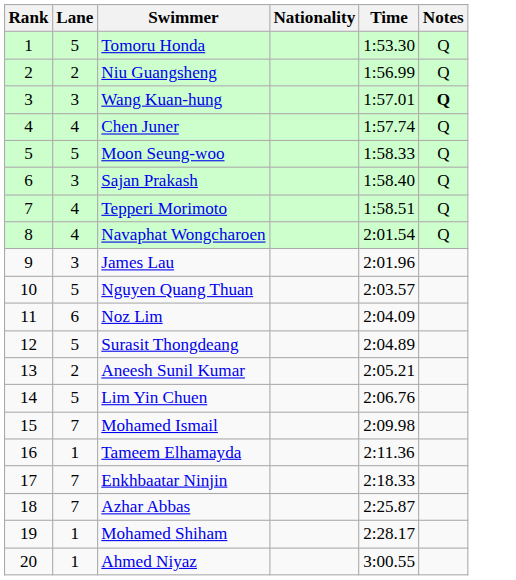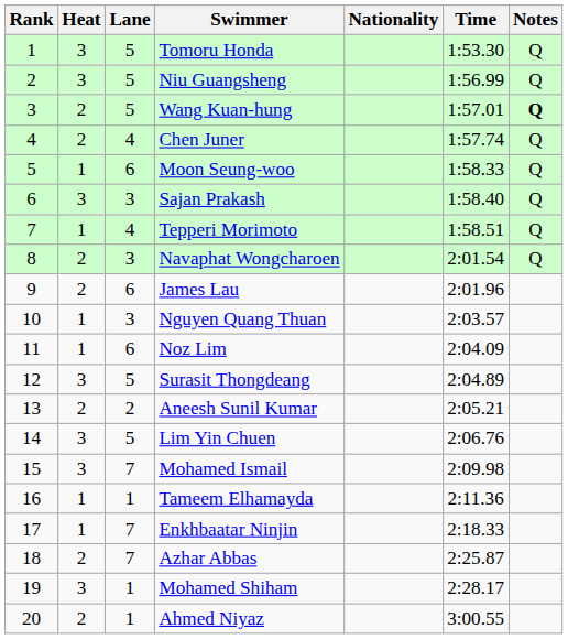+ column: Heat | 3 | 3 | 2 | 2 | 1 | 3 | 1 | 2 | 2 | 1 | 1 | 3 | 2 | 3 | 3 | 1 | 1 | 2 | 3 | 2
Niu Guangsheng | Lane: 2 -> 5
Wang Kuan-hung | Lane: 3 -> 5
Moon Seung-woo | Lane: 5 -> 6
Navaphat Wongcharoen | Lane: 4 -> 3
James Lau | Lane: 3 -> 6
Nguyen Quang Thuan | Lane: 5 -> 3
